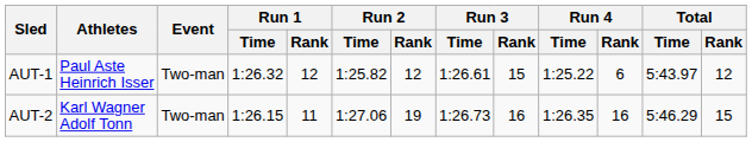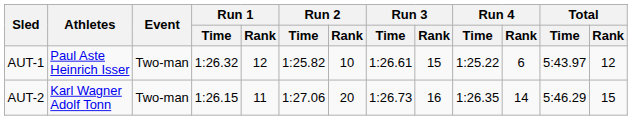AUT-1 | Run 2 / Rank: 12 -> 10
AUT-2 | Run 2 / Rank: 19 -> 20
AUT-2 | Run 4 / Rank: 16 -> 14
